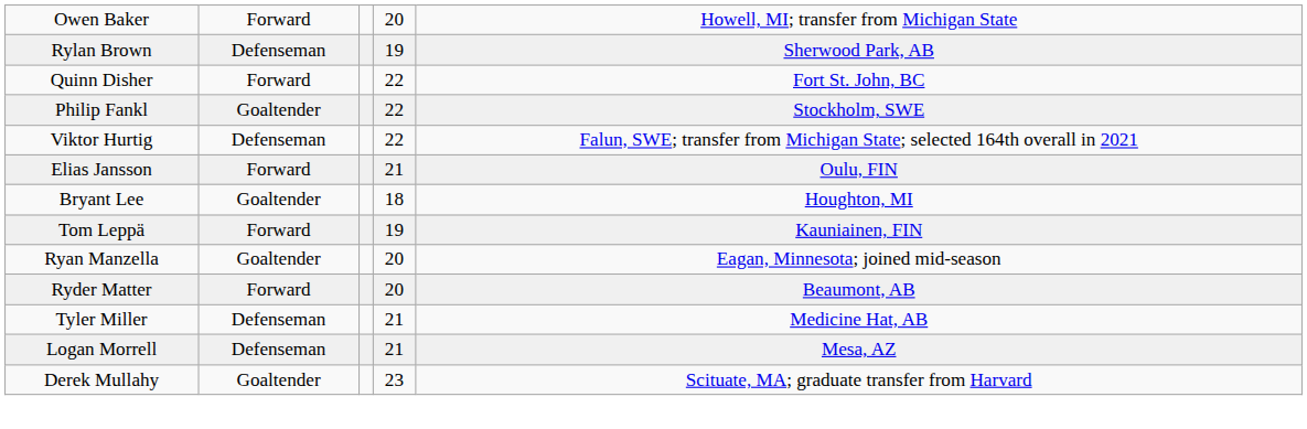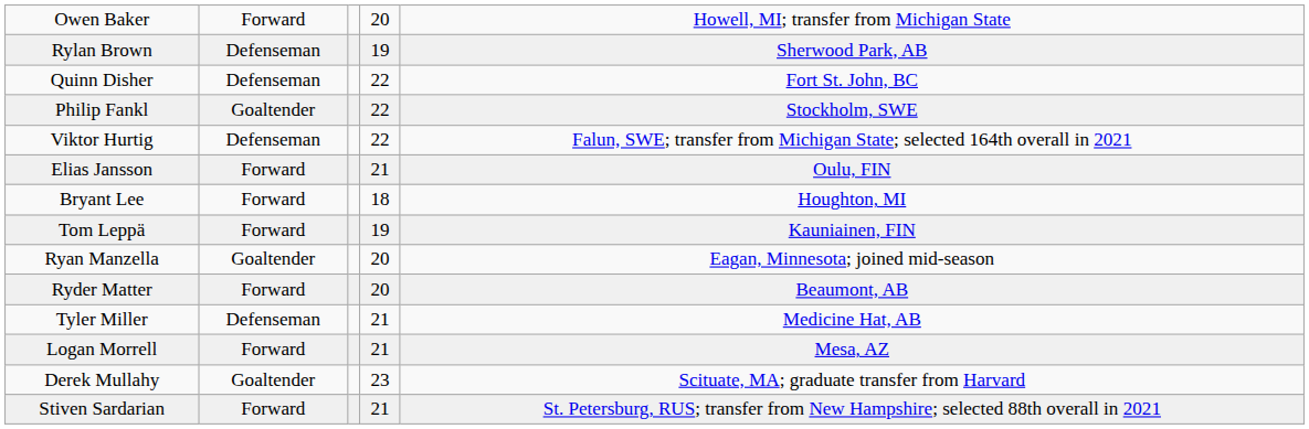Quinn Disher | column 2: Forward -> Defenseman
Bryant Lee | column 2: Goaltender -> Forward
Logan Morrell | column 2: Defenseman -> Forward
+ row: Stiven Sardarian | Forward | 21 | St. Petersburg, RUS; transfer from New Hampshire; selected 88th overall in 2021
